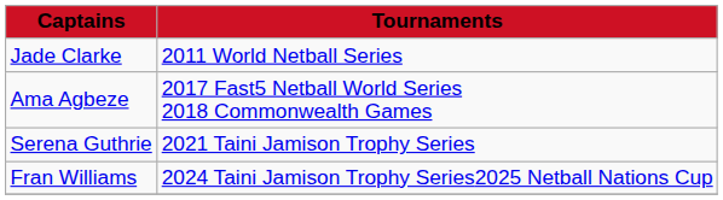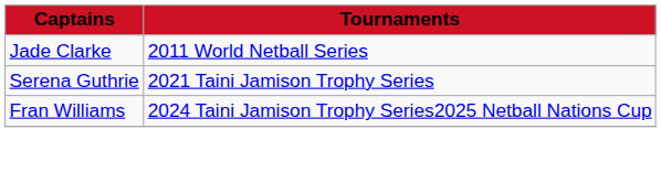- row: Ama Agbeze | 2017 Fast5 Netball World Series 2018 Commonwealth Games
